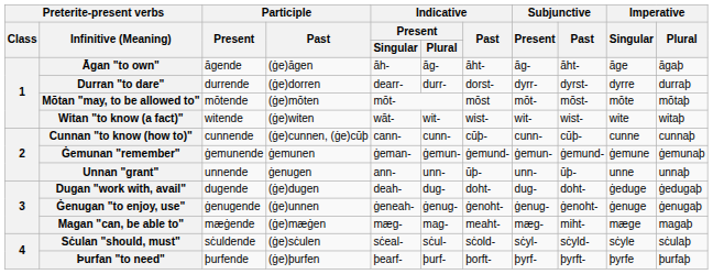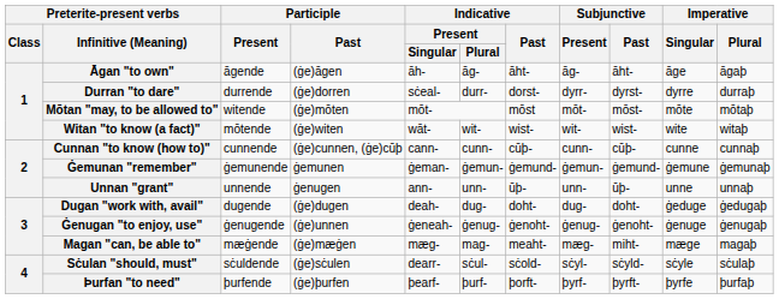Durran "to dare" | Indicative / Present / Singular: dearr- -> sċeal-
Mōtan "may, to be allowed to" | Participle / Present: mōtende -> witende
Witan "to know (a fact)" | Participle / Present: witende -> mōtende
Sċulan "should, must" | Indicative / Present / Singular: sċeal- -> dearr-
